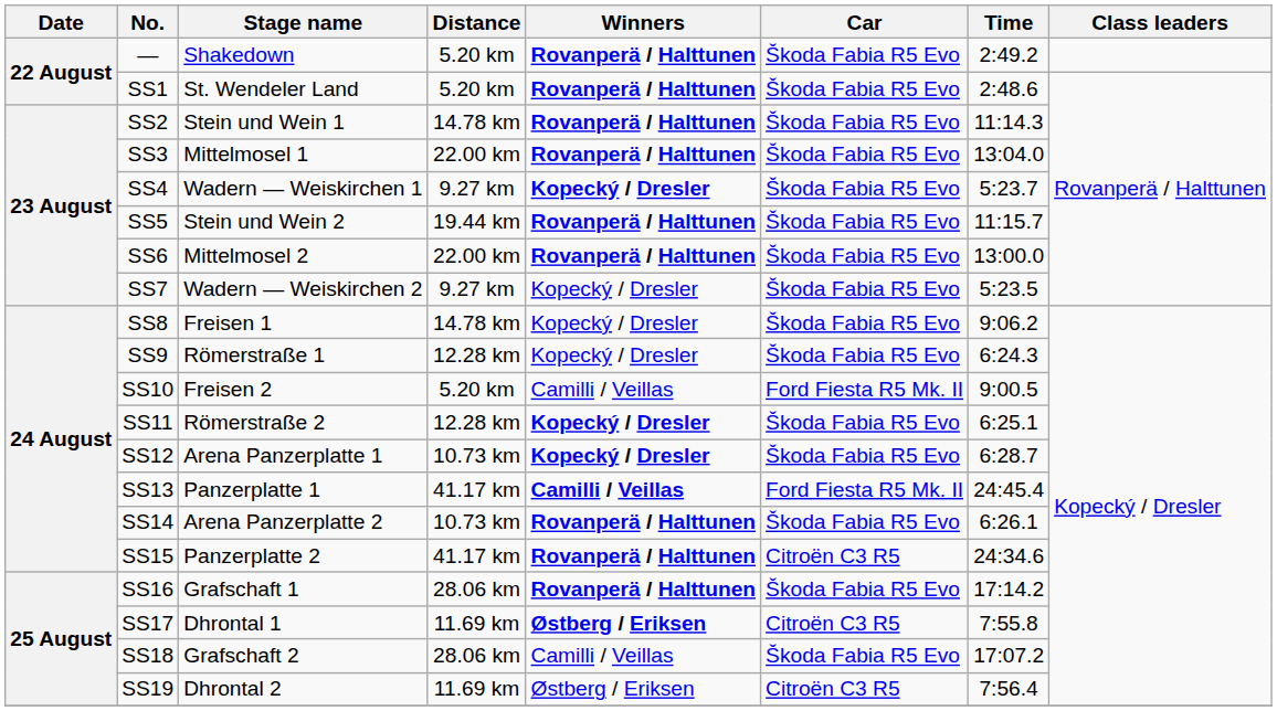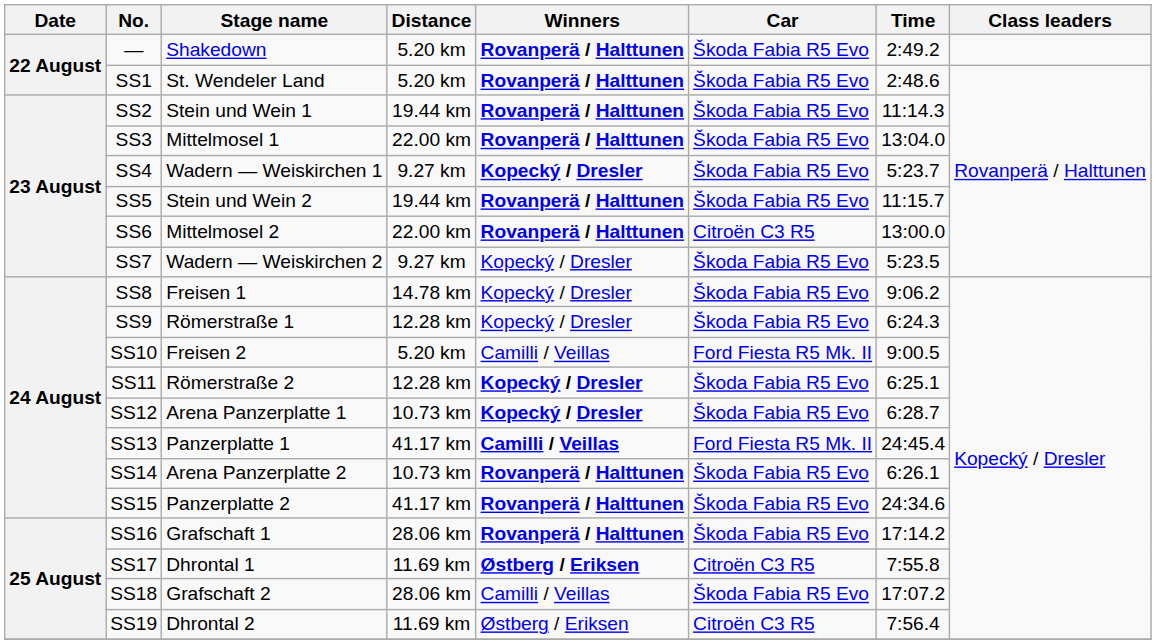SS2 | Distance: 14.78 km -> 19.44 km
SS6 | Car: Škoda Fabia R5 Evo -> Citroën C3 R5
SS15 | Car: Citroën C3 R5 -> Škoda Fabia R5 Evo
